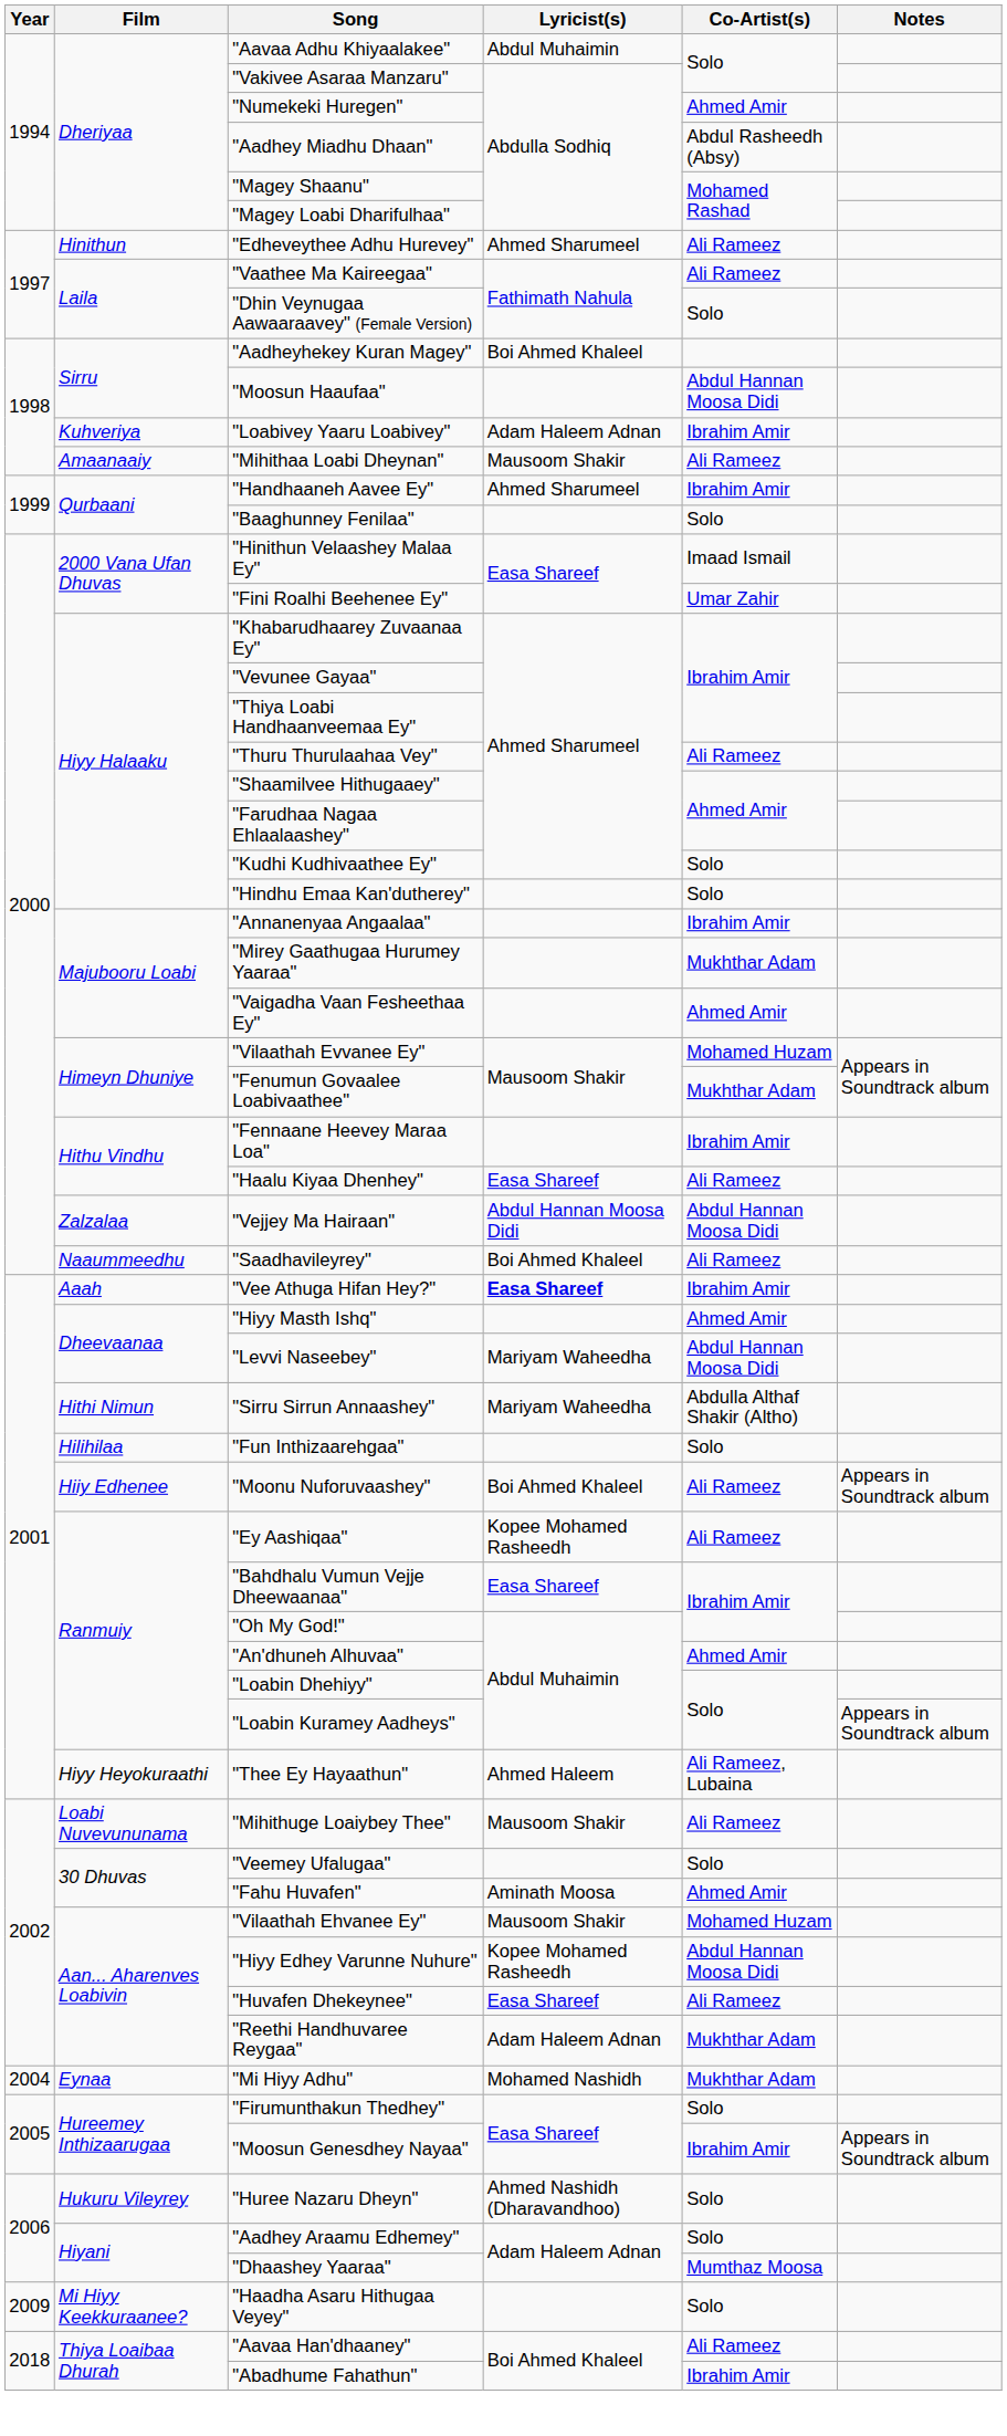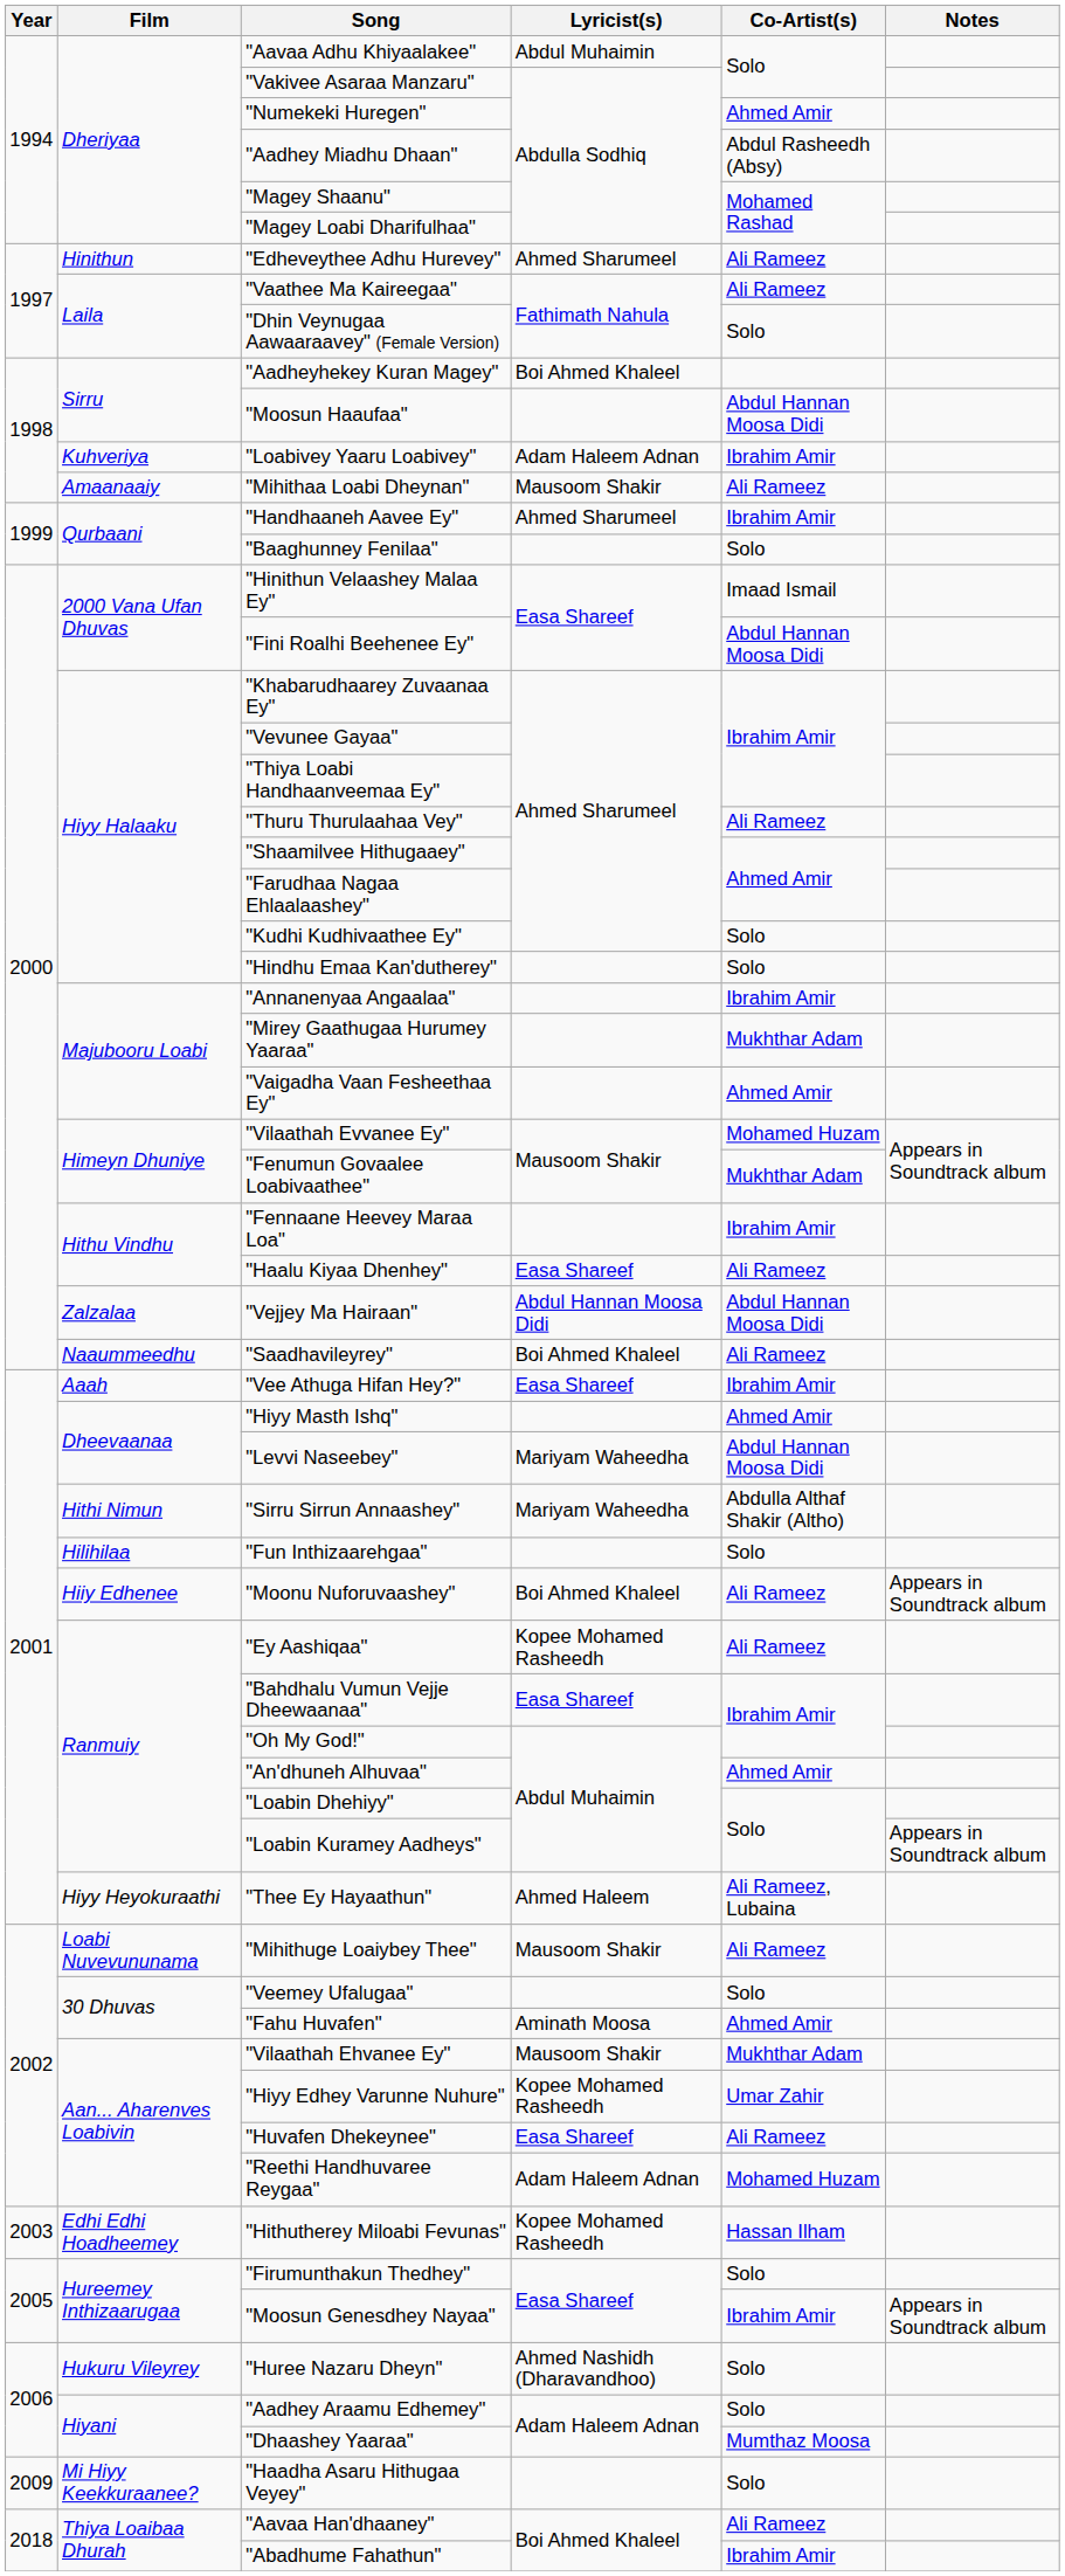"Fini Roalhi Beehenee Ey" | Co-Artist(s): Umar Zahir -> Abdul Hannan Moosa Didi
"Vee Athuga Hifan Hey?" | Lyricist(s): bold -> normal
"Vilaathah Ehvanee Ey" | Co-Artist(s): Mohamed Huzam -> Mukhthar Adam
"Hiyy Edhey Varunne Nuhure" | Co-Artist(s): Abdul Hannan Moosa Didi -> Umar Zahir
"Reethi Handhuvaree Reygaa" | Co-Artist(s): Mukhthar Adam -> Mohamed Huzam
+ row: 2003 | Edhi Edhi Hoadheemey | "Hithutherey Miloabi Fevunas" | Kopee Mohamed Rasheedh | Hassan Ilham
- row: 2004 | Eynaa | "Mi Hiyy Adhu" | Mohamed Nashidh | Mukhthar Adam
